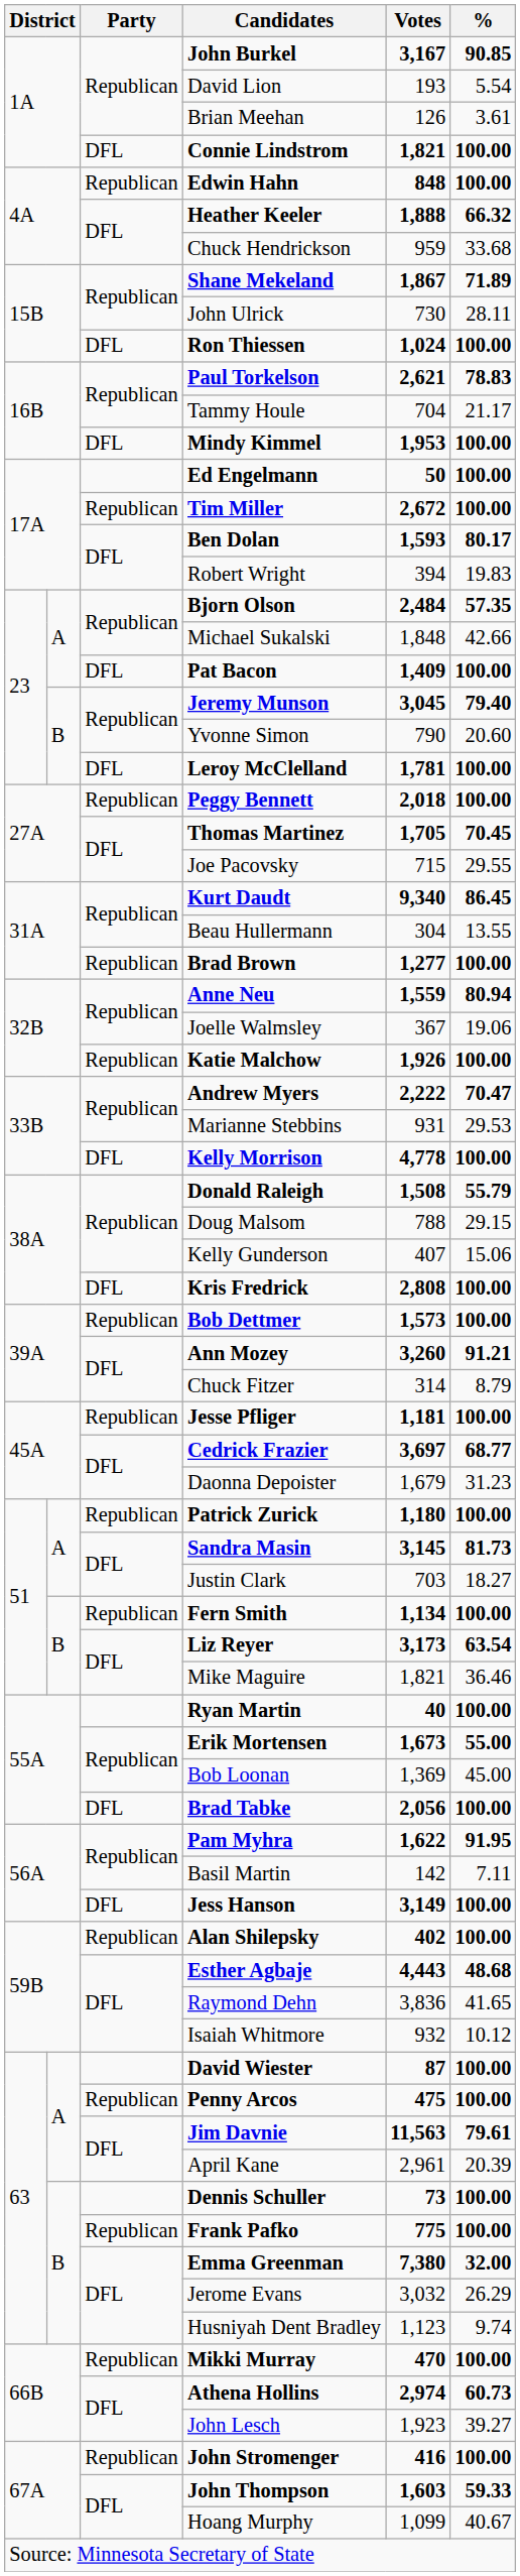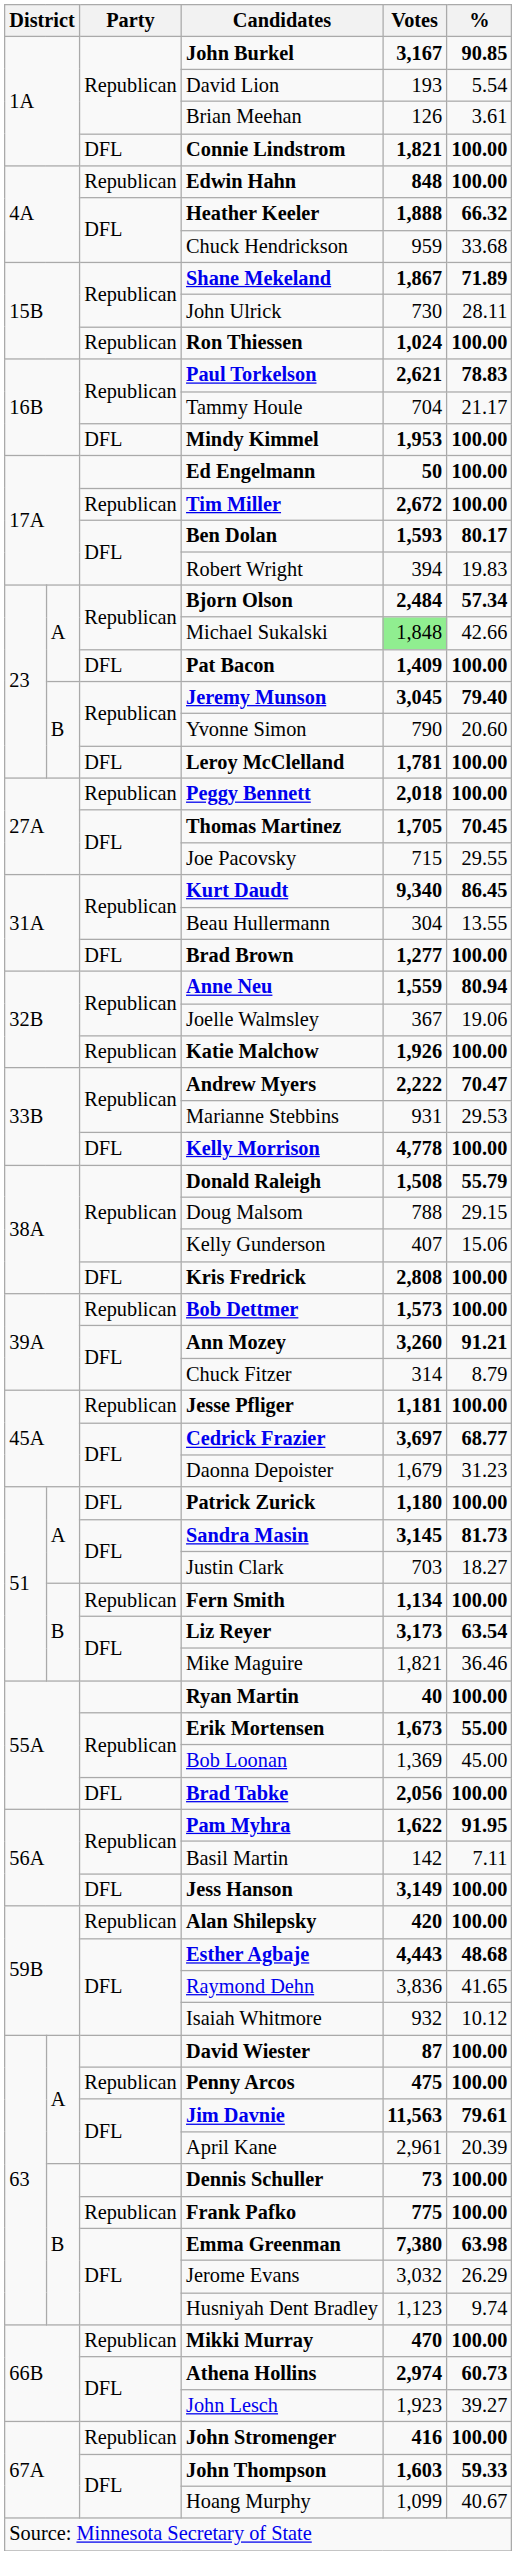Ron Thiessen | Party: DFL -> Republican
Bjorn Olson | %: 57.35 -> 57.34
Michael Sukalski | Votes: no background -> lightgreen background
Brad Brown | Party: Republican -> DFL
Patrick Zurick | Party: Republican -> DFL
Alan Shilepsky | Votes: 402 -> 420
Emma Greenman | %: 32.00 -> 63.98
